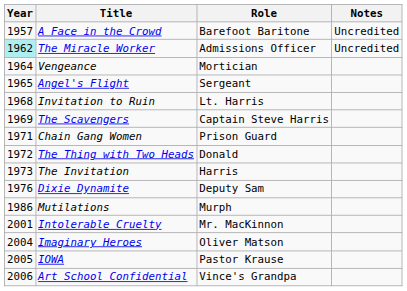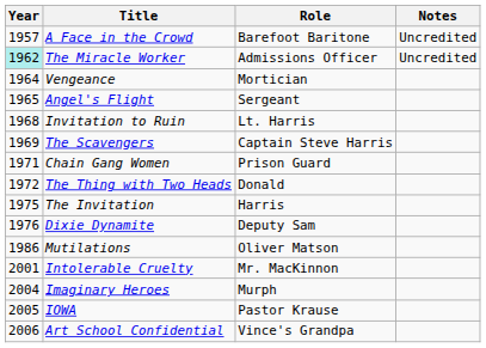The Invitation | Year: 1973 -> 1975
Mutilations | Role: Murph -> Oliver Matson
Imaginary Heroes | Role: Oliver Matson -> Murph
